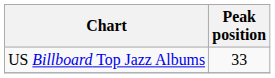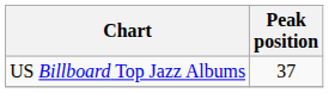US Billboard Top Jazz Albums | Peak position: 33 -> 37
